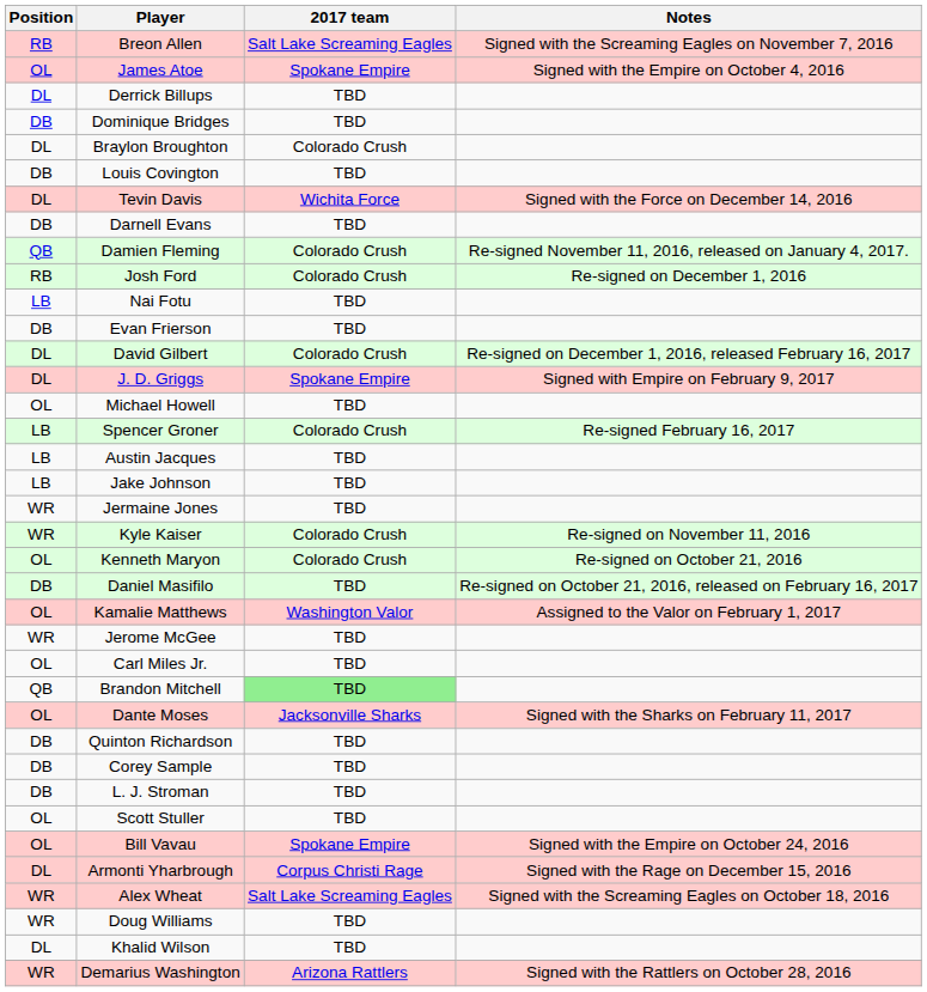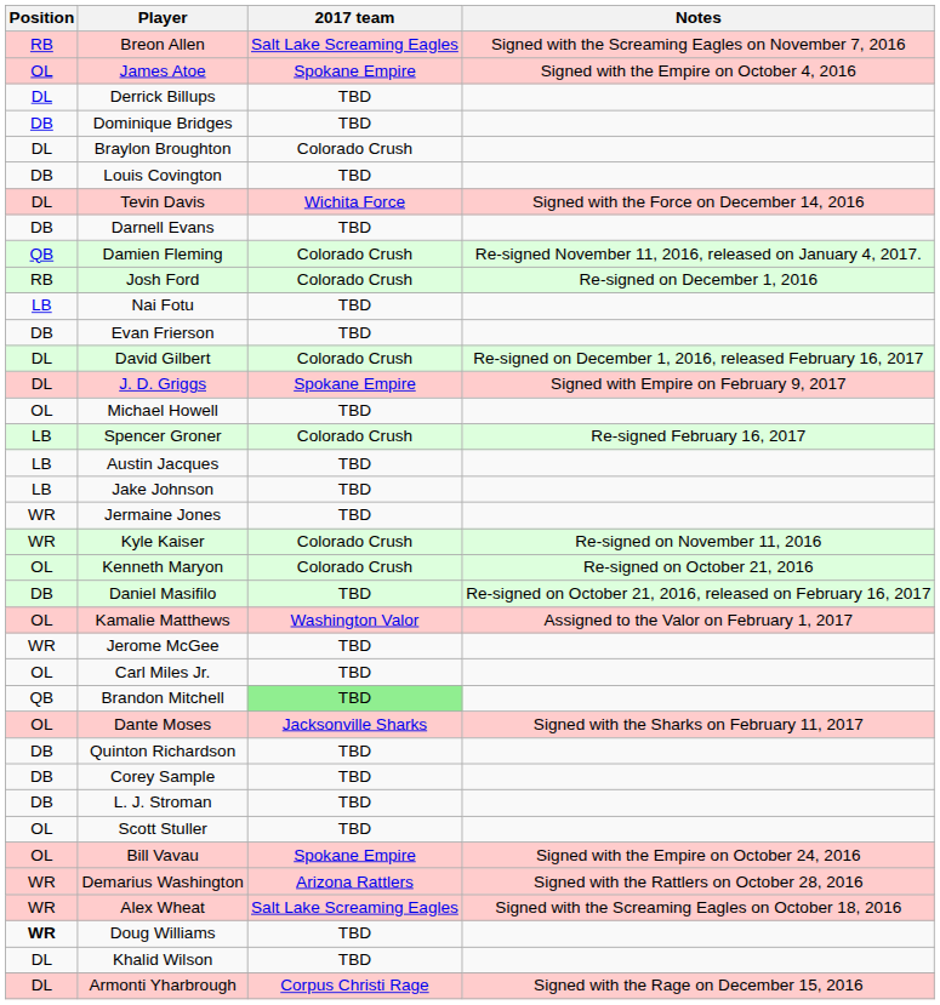rows swapped: Demarius Washington <-> Armonti Yharbrough
Doug Williams | Position: normal -> bold
